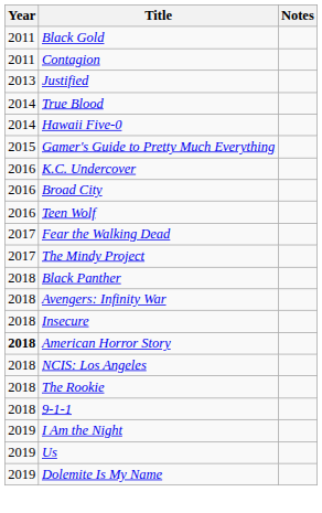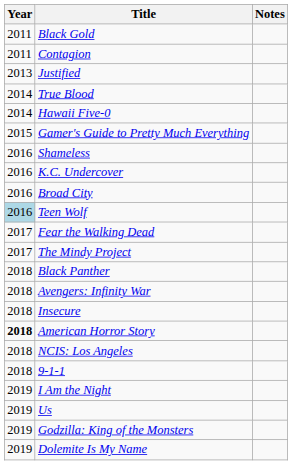+ row: 2016 | Shameless
Teen Wolf | Year: no background -> lightblue background
- row: 2018 | The Rookie
+ row: 2019 | Godzilla: King of the Monsters
